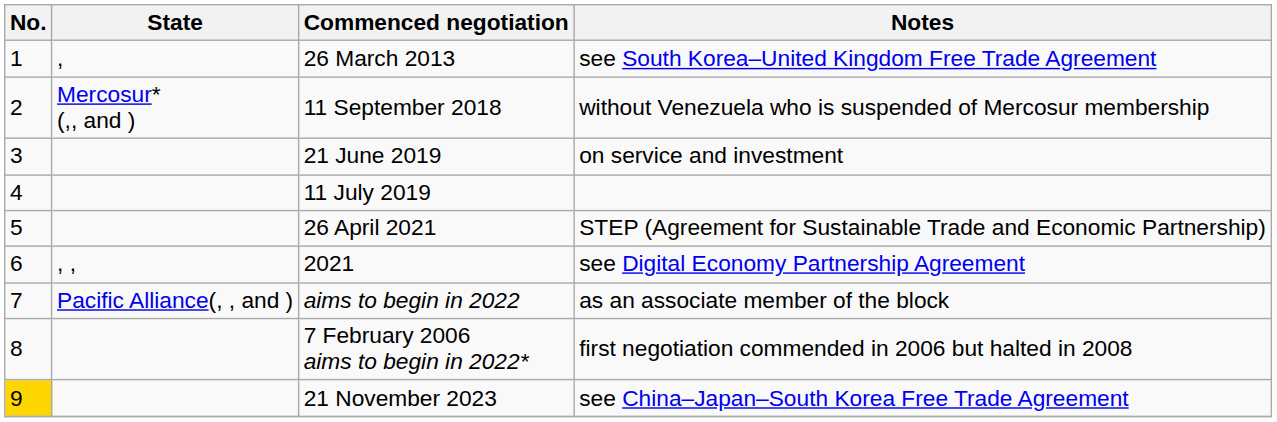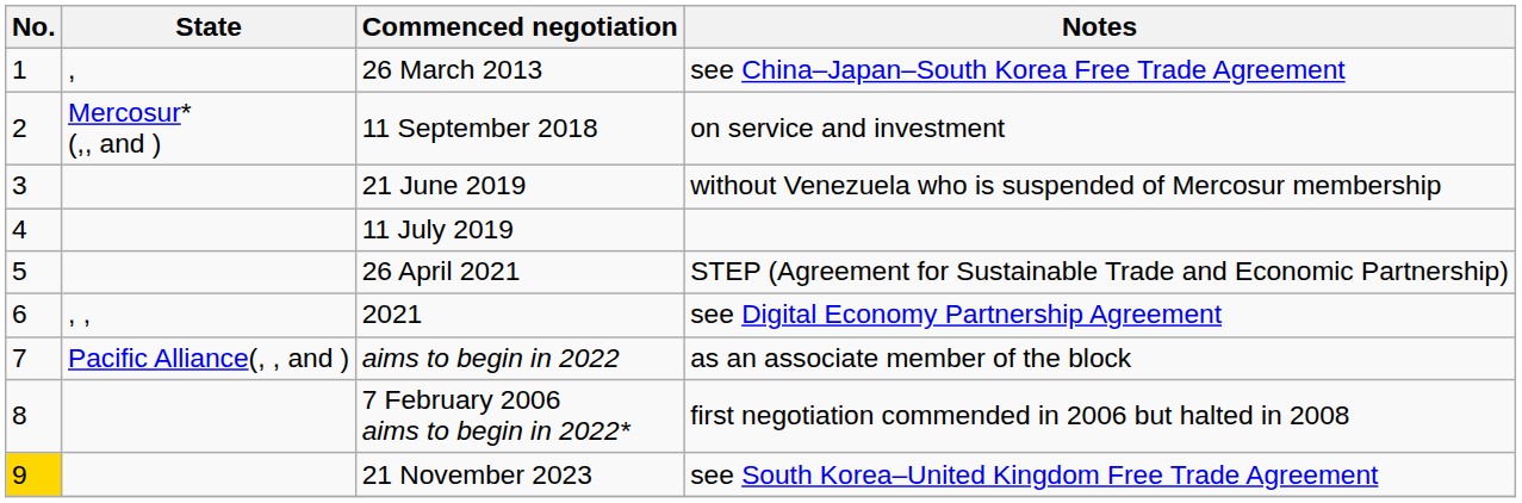26 March 2013 | Notes: see South Korea–United Kingdom Free Trade Agreement -> see China–Japan–South Korea Free Trade Agreement
11 September 2018 | Notes: without Venezuela who is suspended of Mercosur membership -> on service and investment
21 June 2019 | Notes: on service and investment -> without Venezuela who is suspended of Mercosur membership
21 November 2023 | Notes: see China–Japan–South Korea Free Trade Agreement -> see South Korea–United Kingdom Free Trade Agreement
